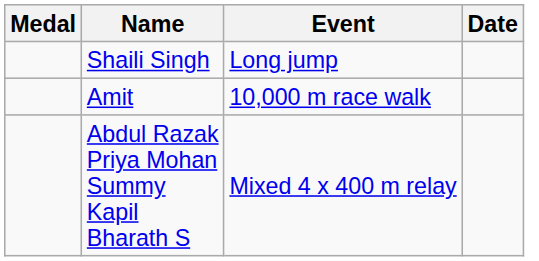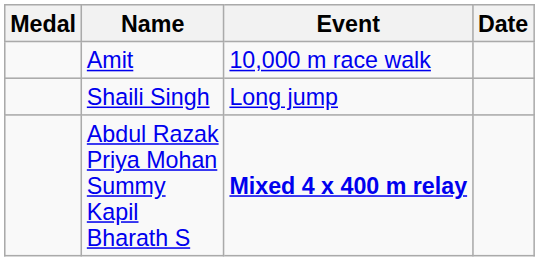rows swapped: Shaili Singh <-> Amit
Abdul Razak Priya Mohan Summy Kapil Bharath S | Event: normal -> bold
